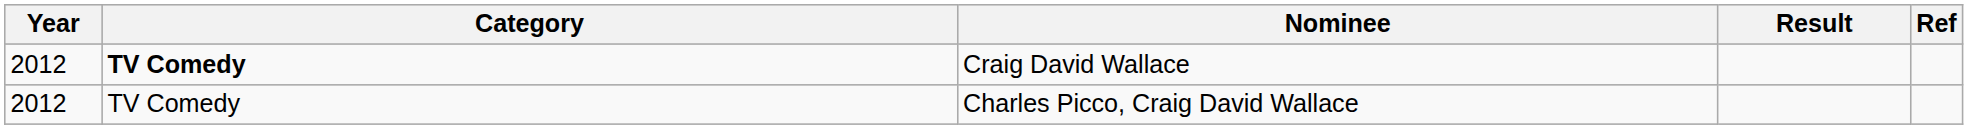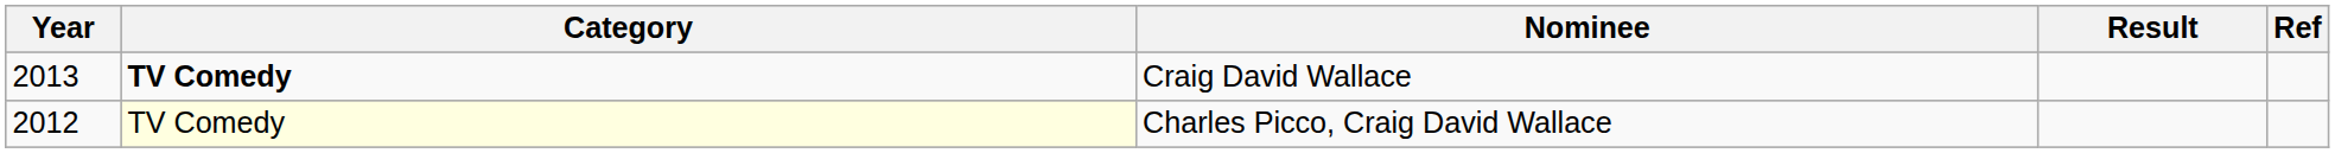Craig David Wallace | Year: 2012 -> 2013
Charles Picco, Craig David Wallace | Category: no background -> lightyellow background
